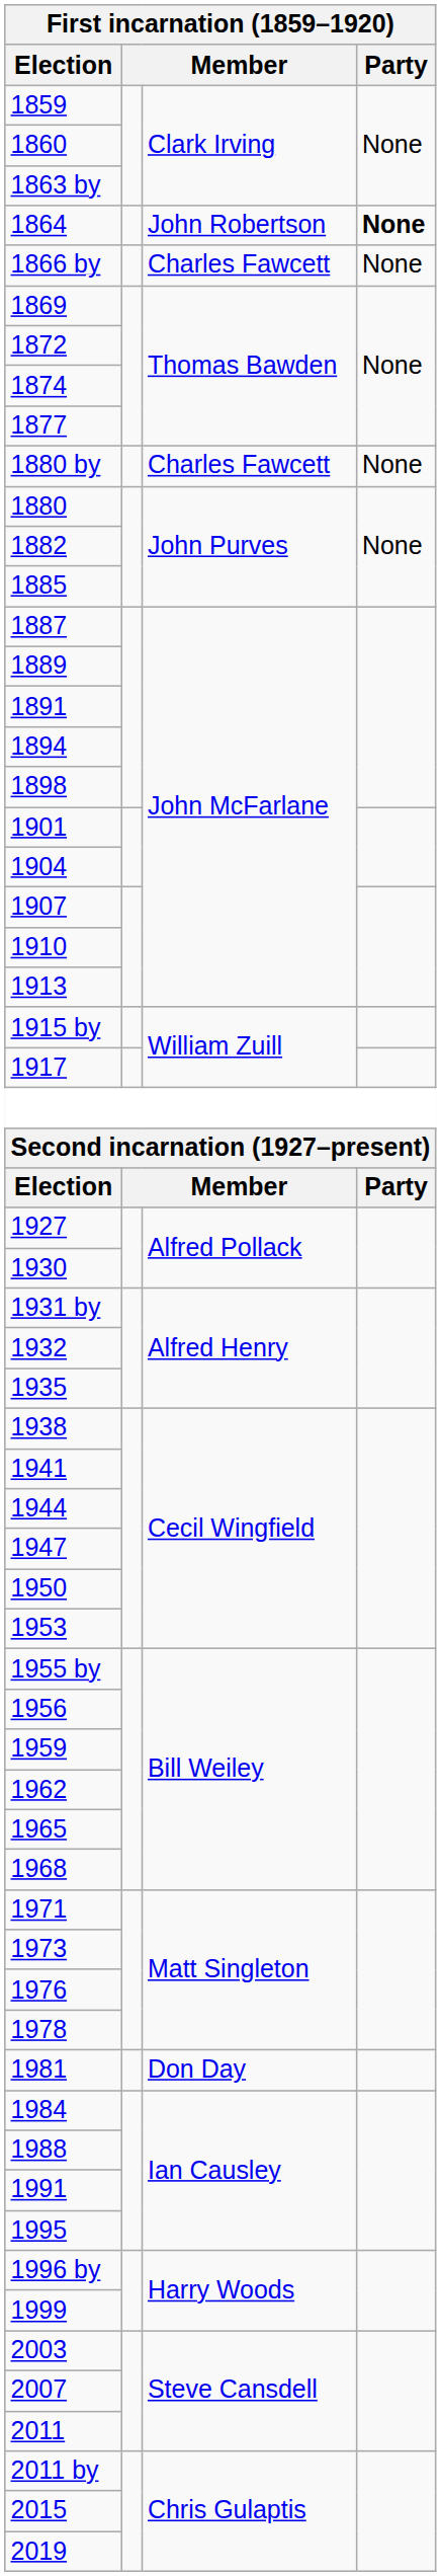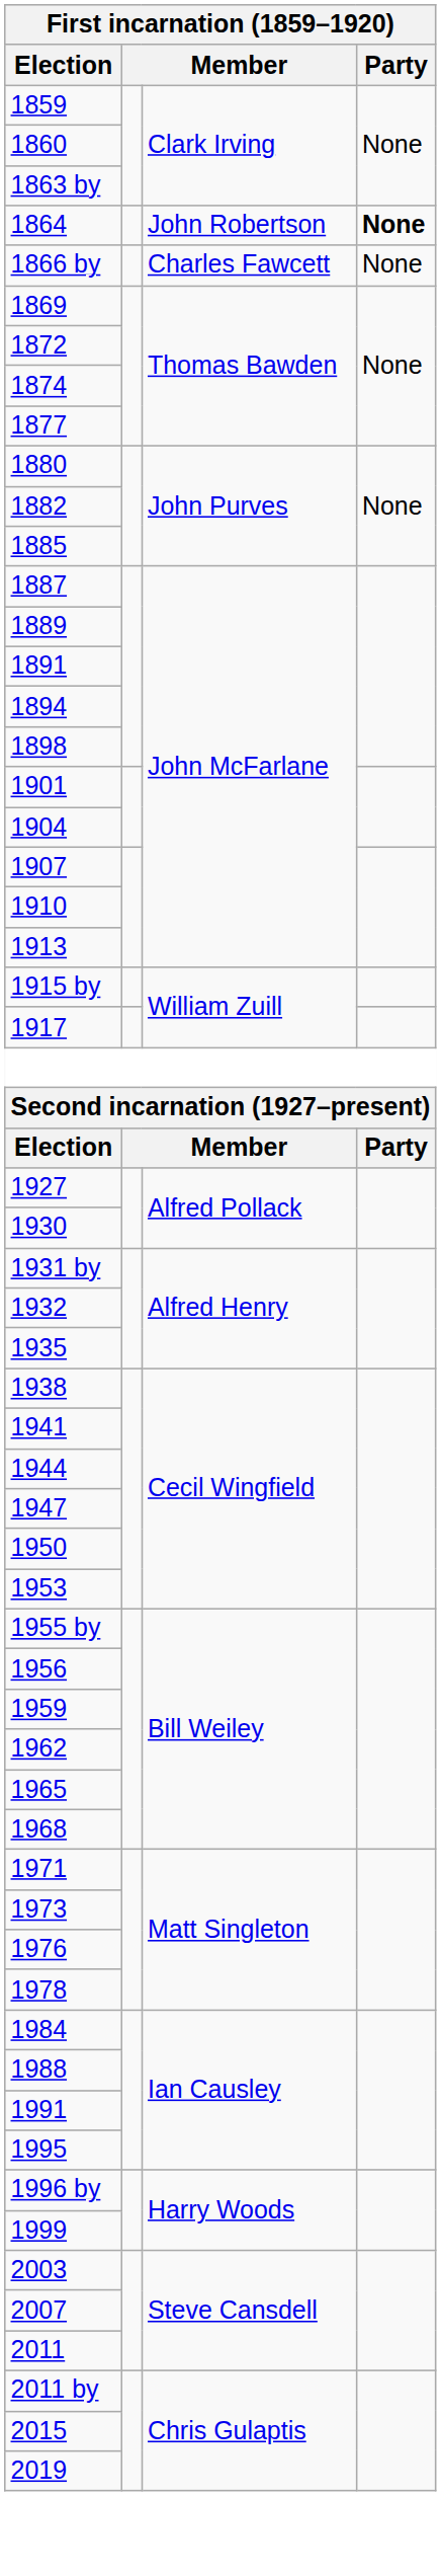- row: 1880 by | Charles Fawcett | None
- row: 1981 | Don Day
